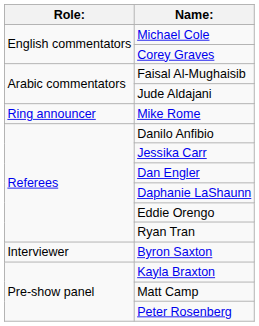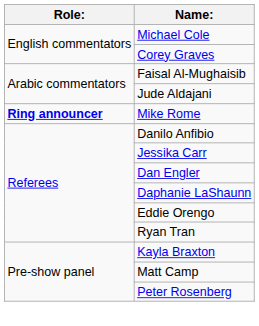Mike Rome | Role:: normal -> bold
- row: Interviewer | Byron Saxton
